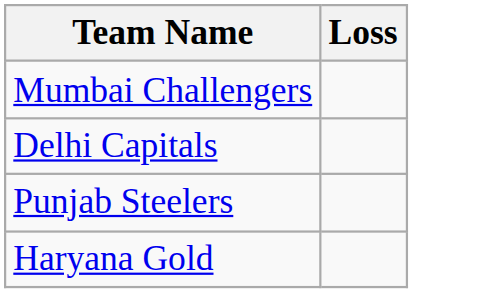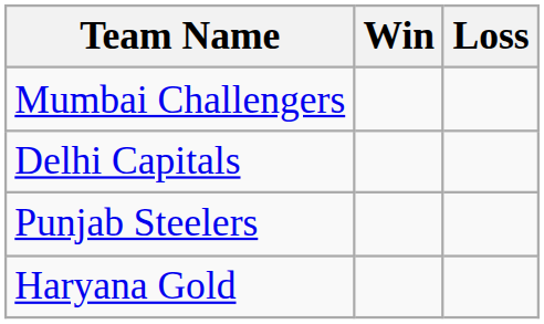+ column: Win
